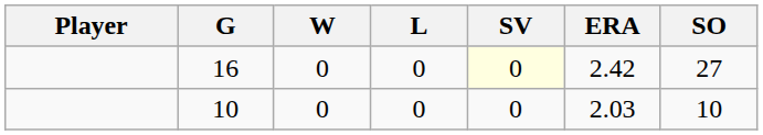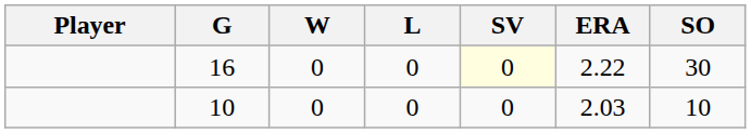16 | ERA: 2.42 -> 2.22
16 | SO: 27 -> 30
